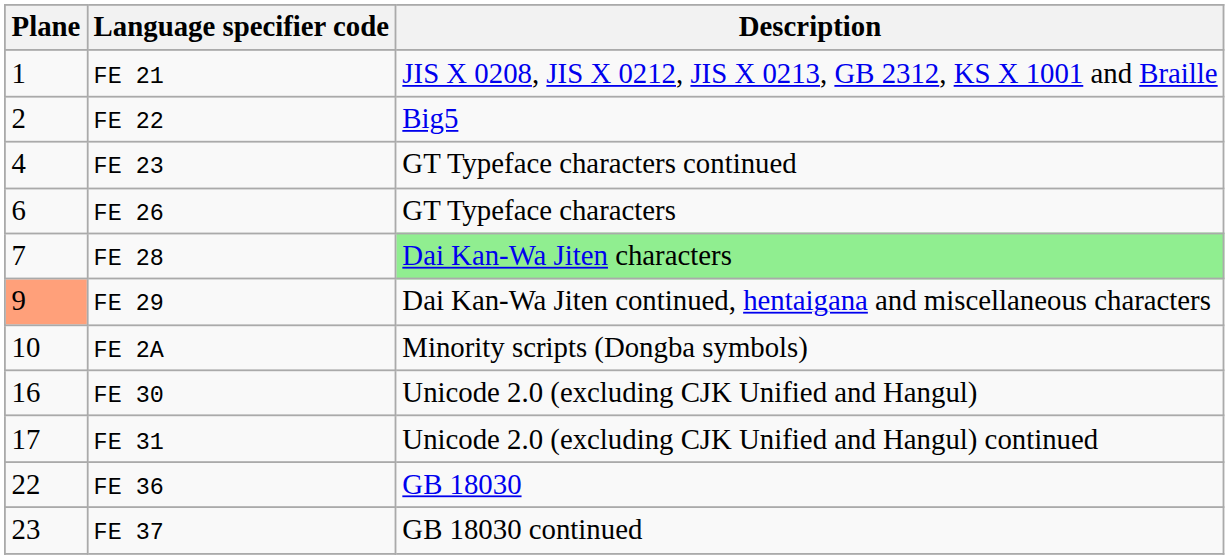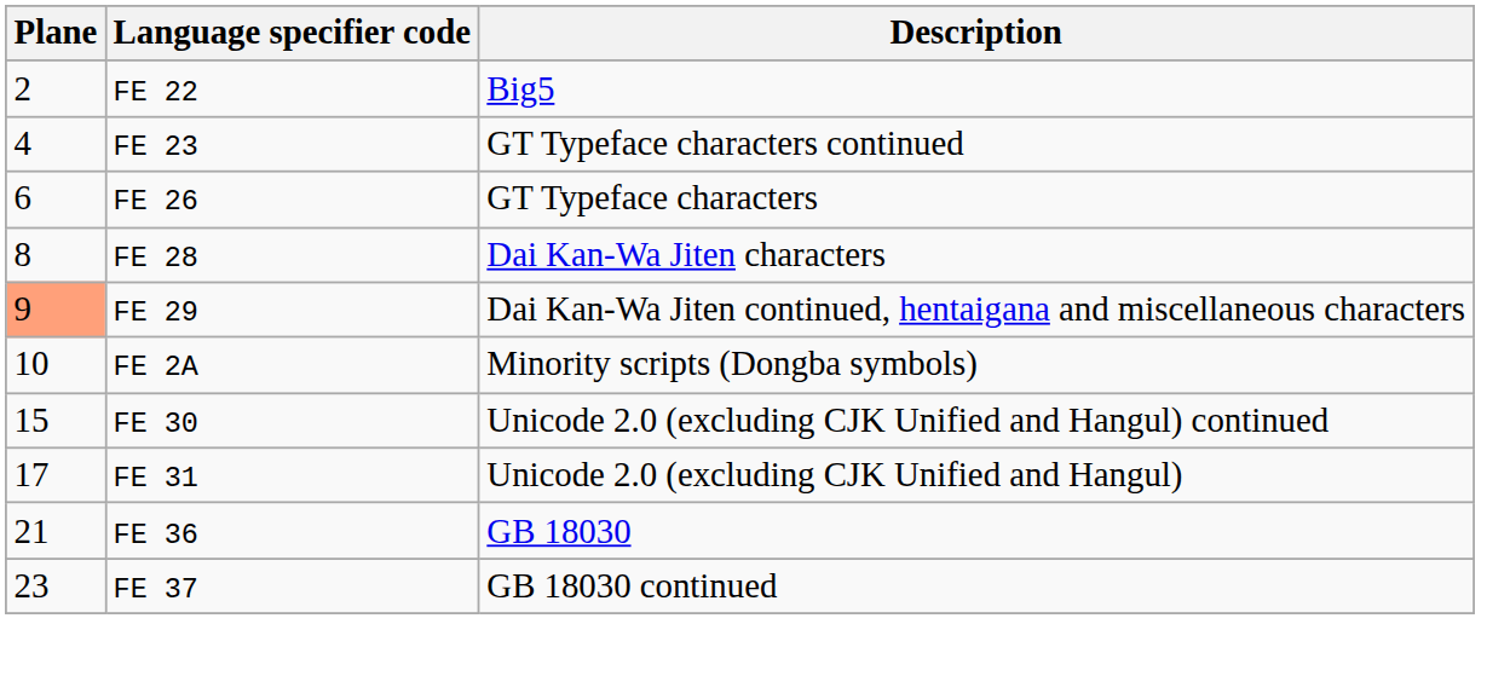- row: 1 | FE 21 | JIS X 0208, JIS X 0212, JIS X 0213, GB 2312, KS X 1001 and Braille
FE 28 | Plane: 7 -> 8
FE 28 | Description: lightgreen background -> no background
FE 30 | Plane: 16 -> 15
FE 30 | Description: Unicode 2.0 (excluding CJK Unified and Hangul) -> Unicode 2.0 (excluding CJK Unified and Hangul) continued
FE 31 | Description: Unicode 2.0 (excluding CJK Unified and Hangul) continued -> Unicode 2.0 (excluding CJK Unified and Hangul)
FE 36 | Plane: 22 -> 21
